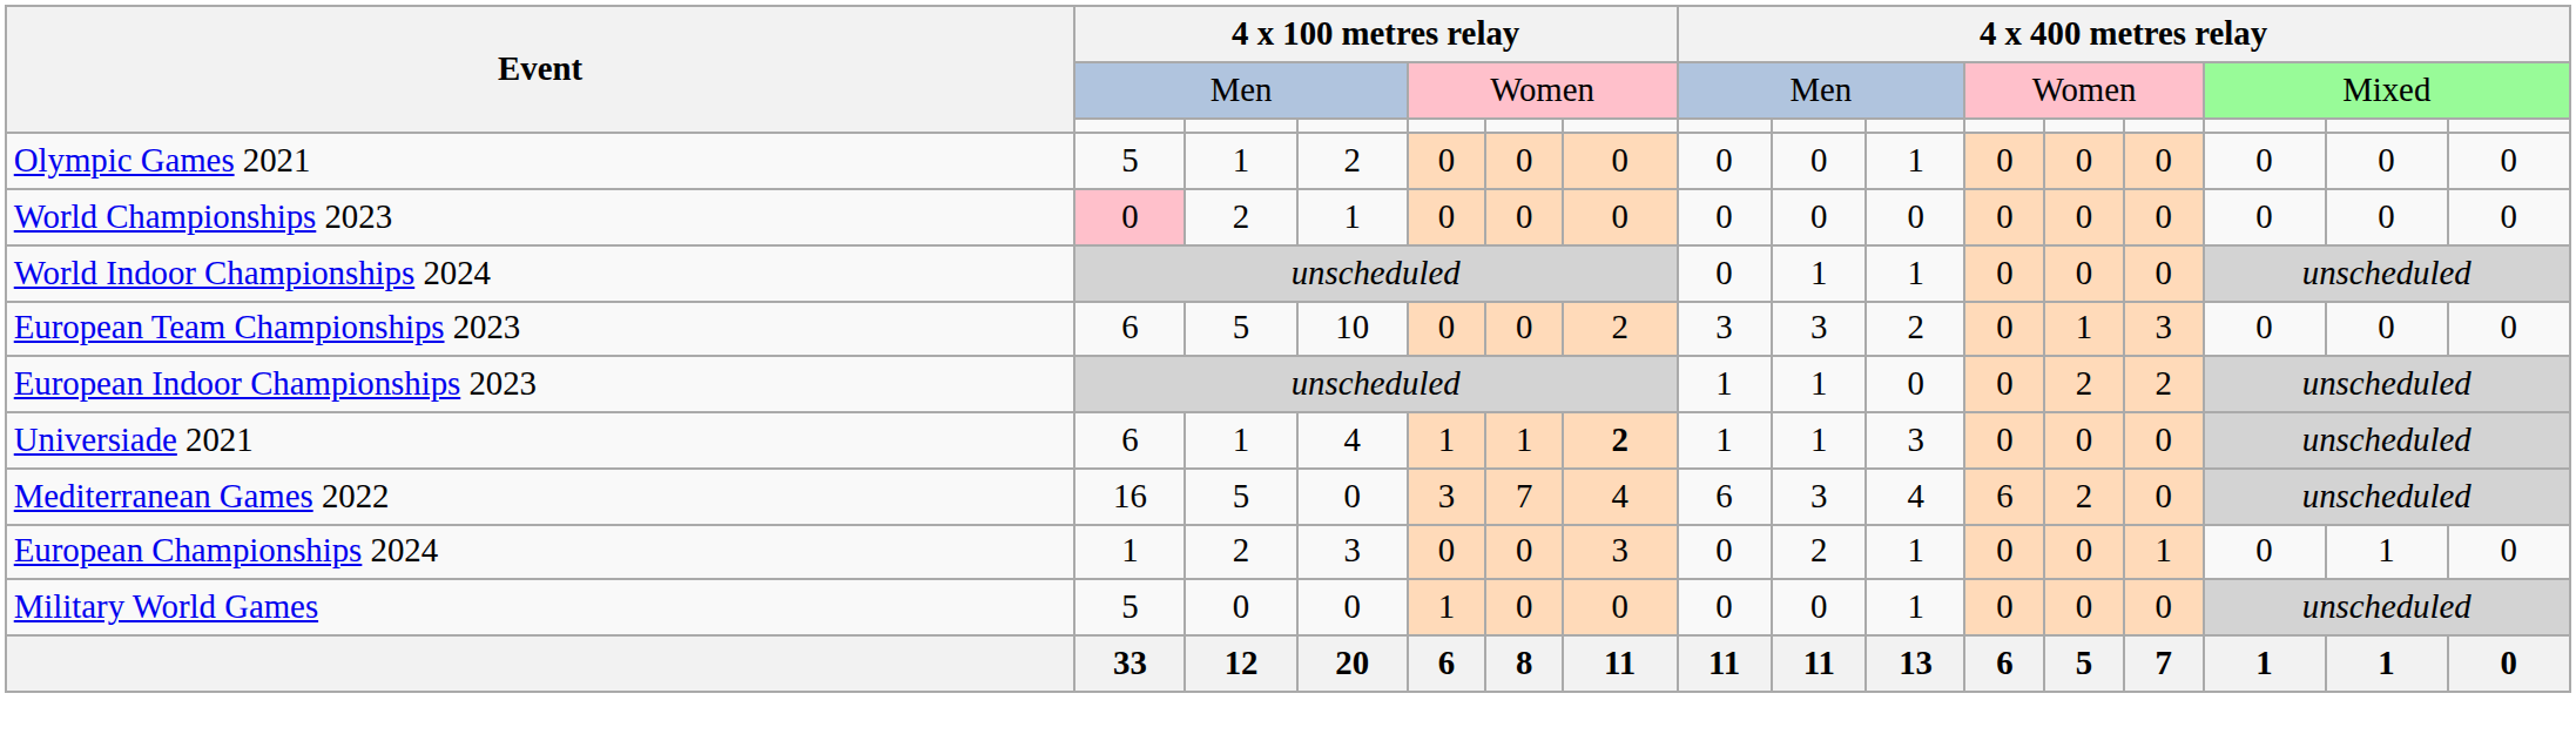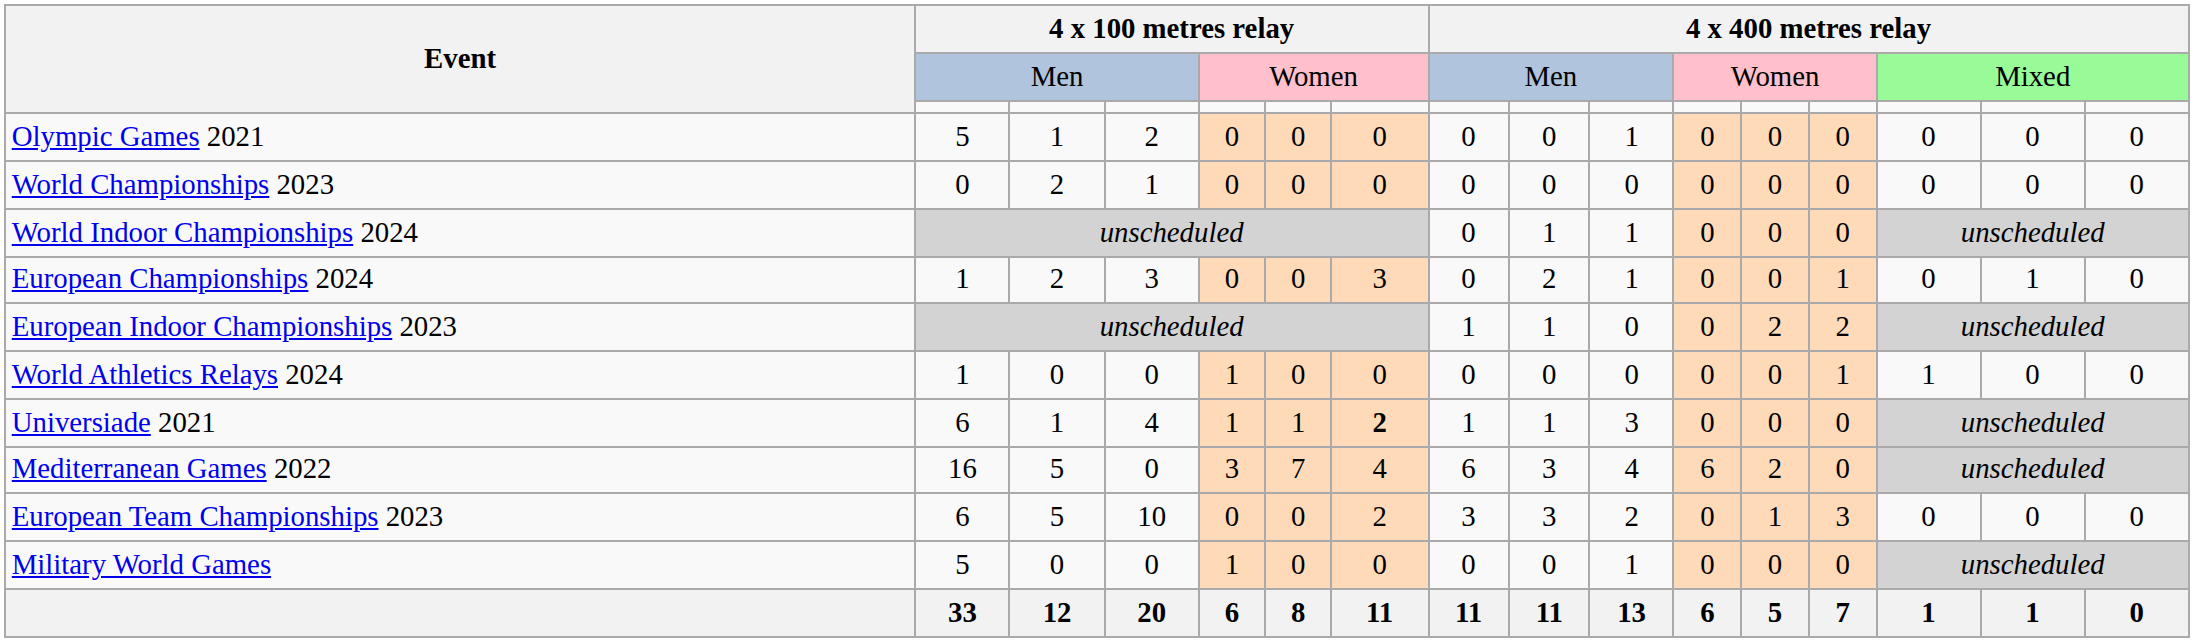World Championships 2023 | column 2: pink background -> no background
rows swapped: European Championships 2024 <-> European Team Championships 2023
+ row: World Athletics Relays 2024 | 1 | 0 | 0 | 1 | 0 | 0 | 0 | 0 | 0 | 0 | 0 | 1 | 1 | 0 | 0
